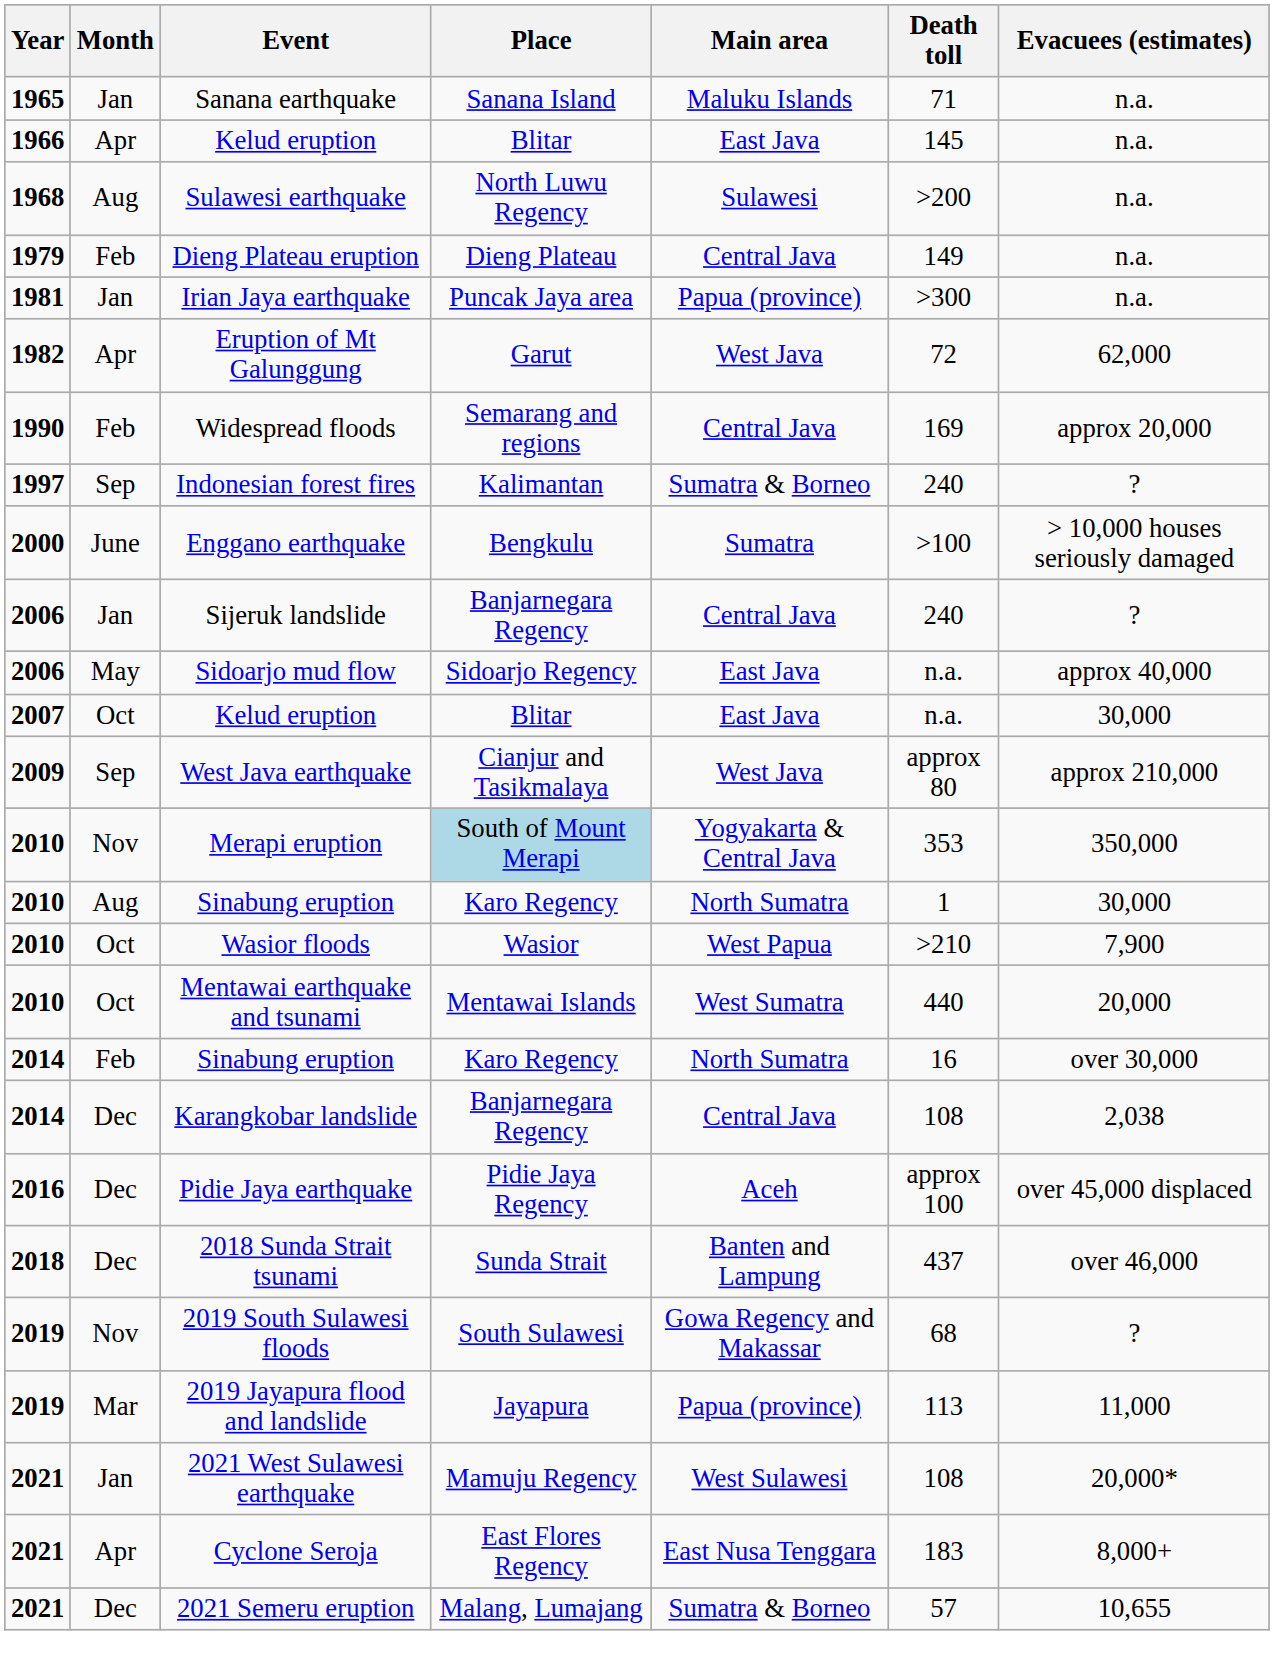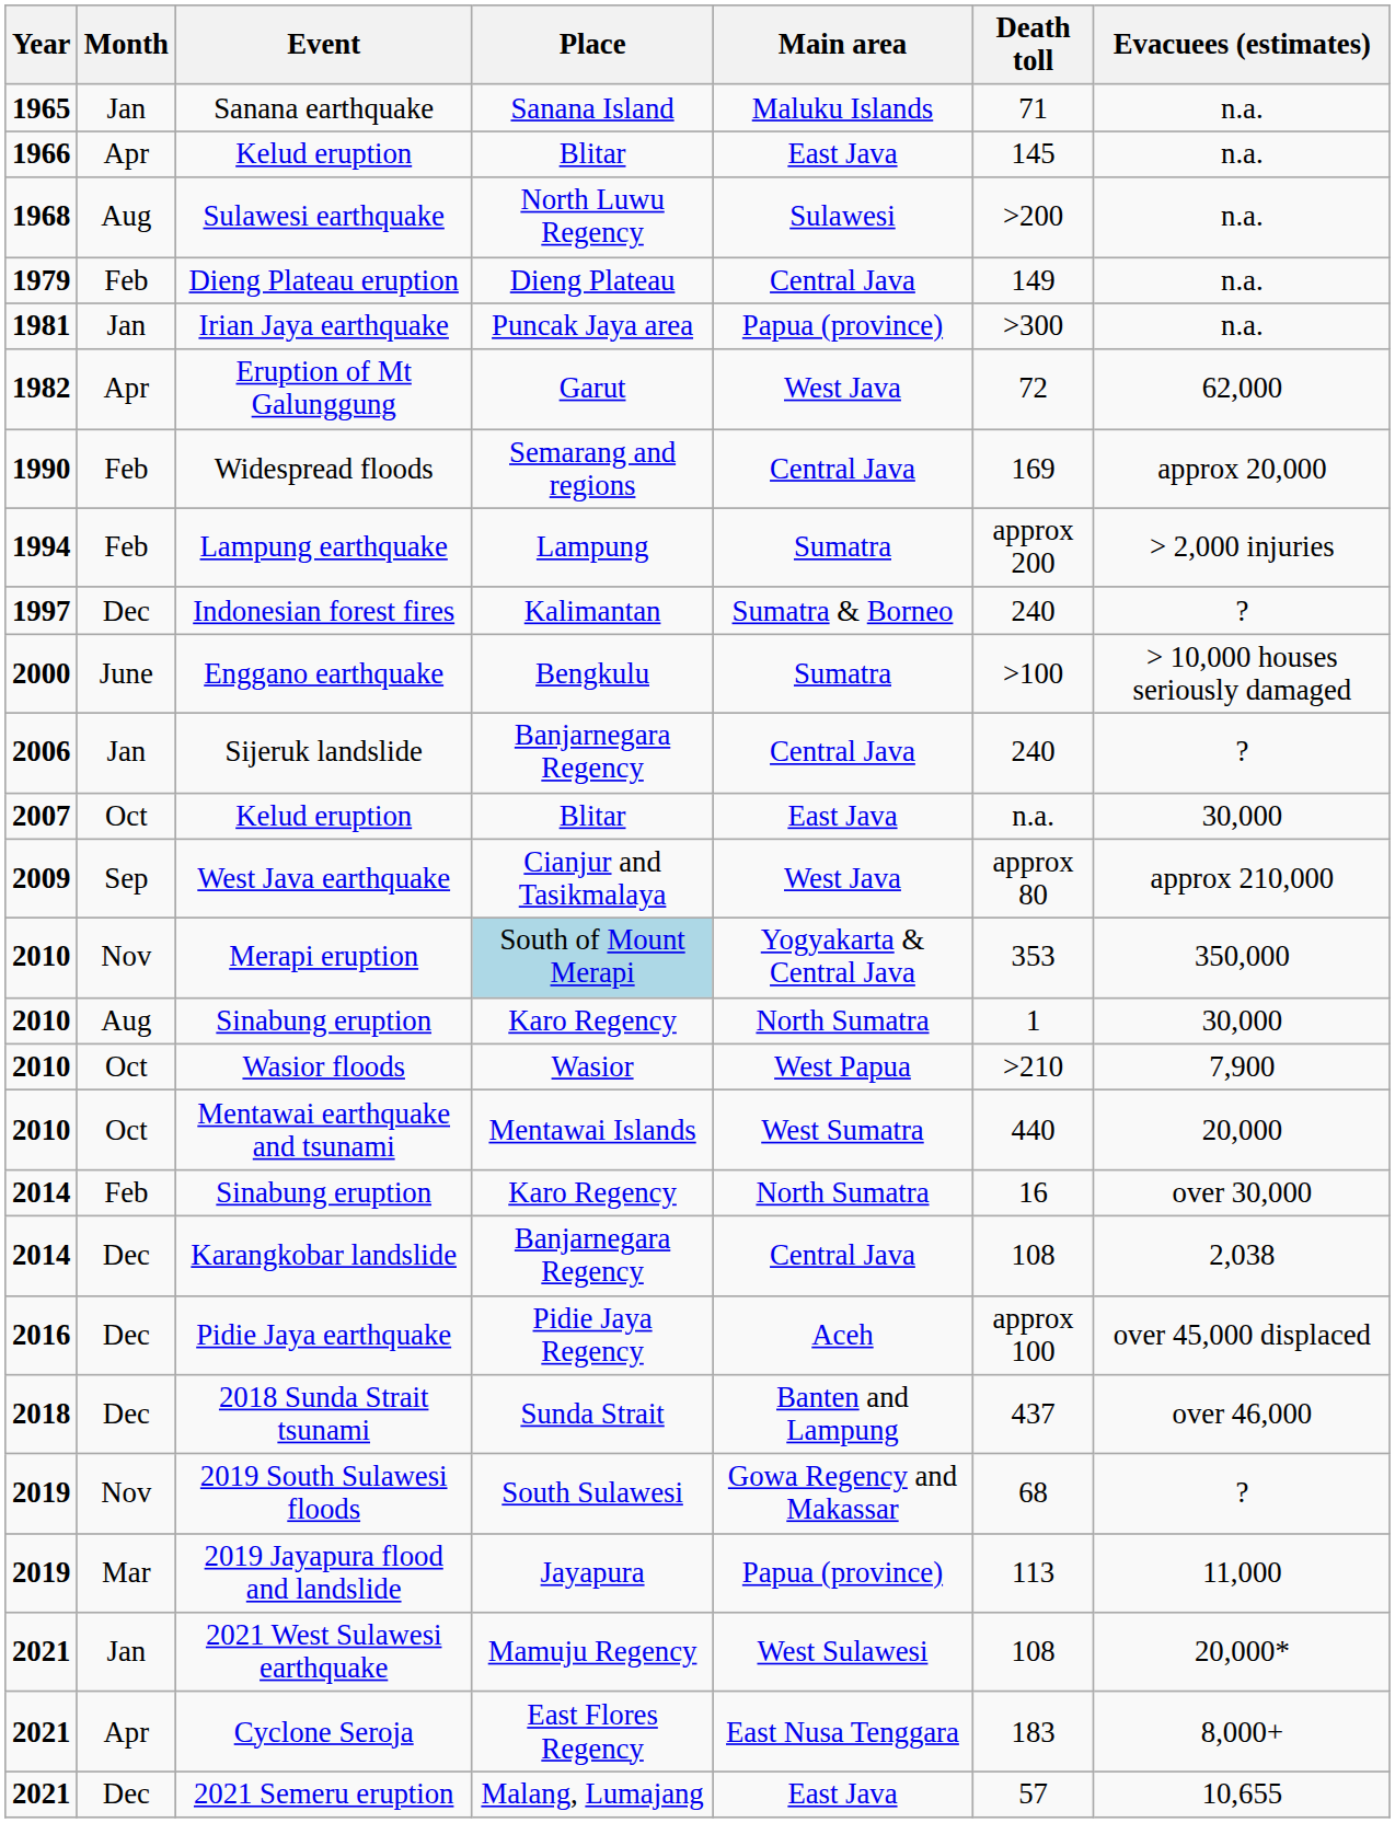+ row: 1994 | Feb | Lampung earthquake | Lampung | Sumatra | approx 200 | > 2,000 injuries
Indonesian forest fires | Month: Sep -> Dec
- row: 2006 | May | Sidoarjo mud flow | Sidoarjo Regency | East Java | n.a. | approx 40,000
2021 Semeru eruption | Main area: Sumatra & Borneo -> East Java
